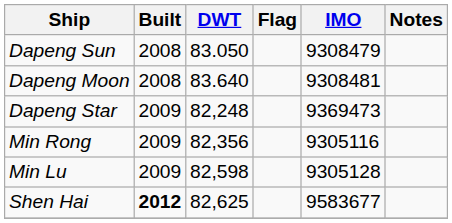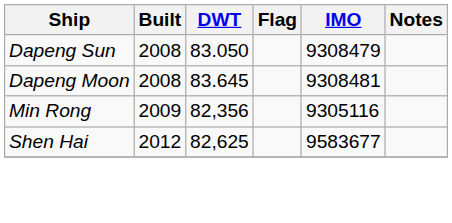Dapeng Moon | DWT: 83.640 -> 83.645
- row: Dapeng Star | 2009 | 82,248 | 9369473
- row: Min Lu | 2009 | 82,598 | 9305128
Shen Hai | Built: bold -> normal
